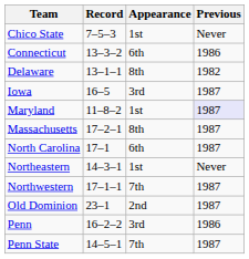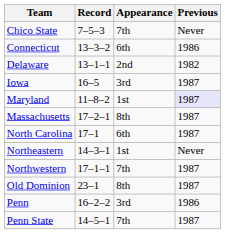Chico State | Appearance: 1st -> 7th
Delaware | Appearance: 8th -> 2nd
Old Dominion | Appearance: 2nd -> 8th
